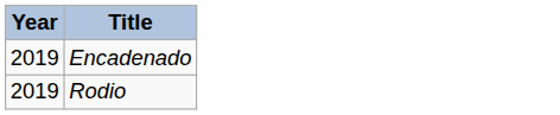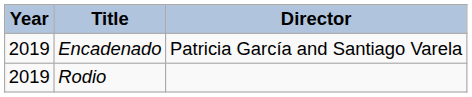+ column: Director | Patricia García and Santiago Varela
